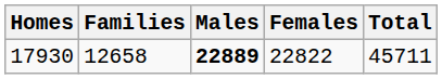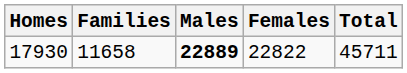17930 | Families: 12658 -> 11658
